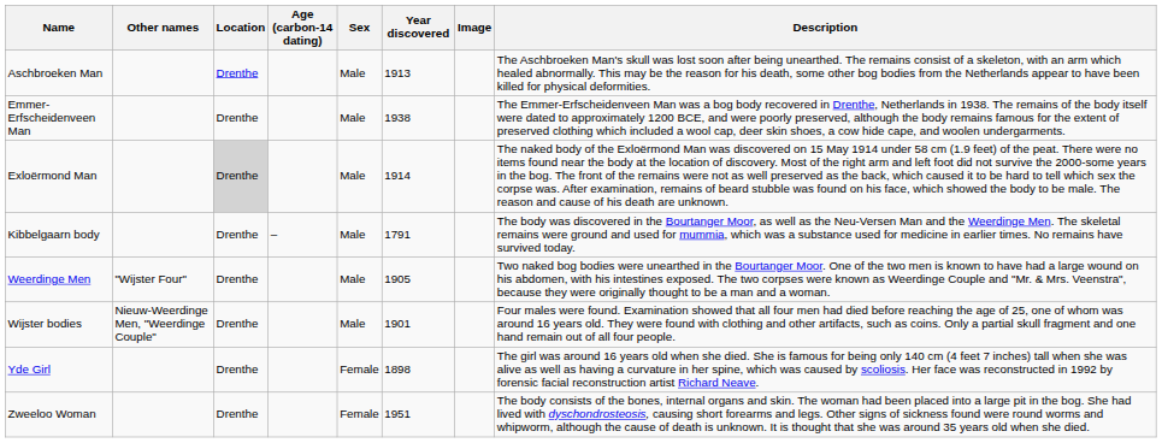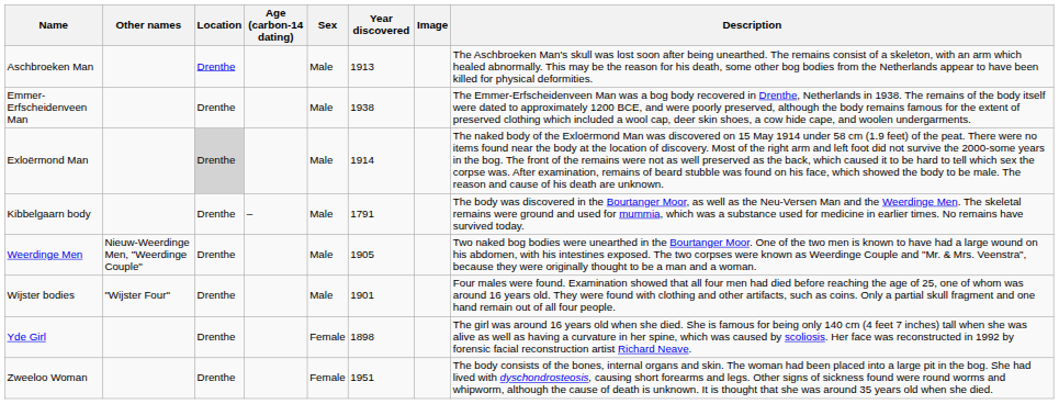Weerdinge Men | Other names: "Wijster Four" -> Nieuw-Weerdinge Men, "Weerdinge Couple"
Wijster bodies | Other names: Nieuw-Weerdinge Men, "Weerdinge Couple" -> "Wijster Four"
